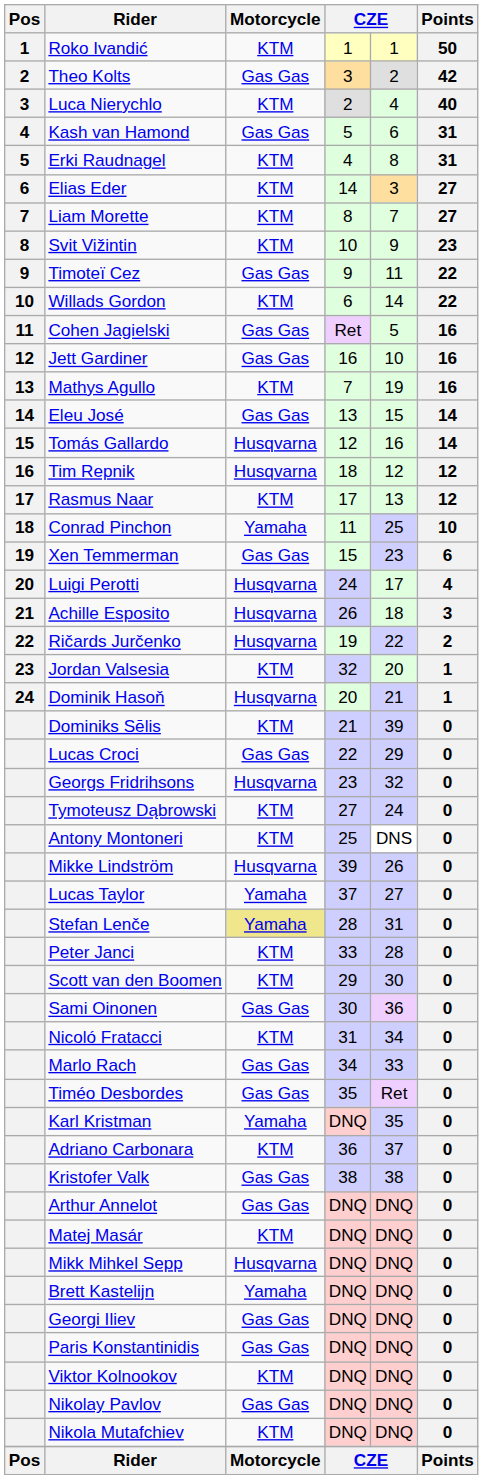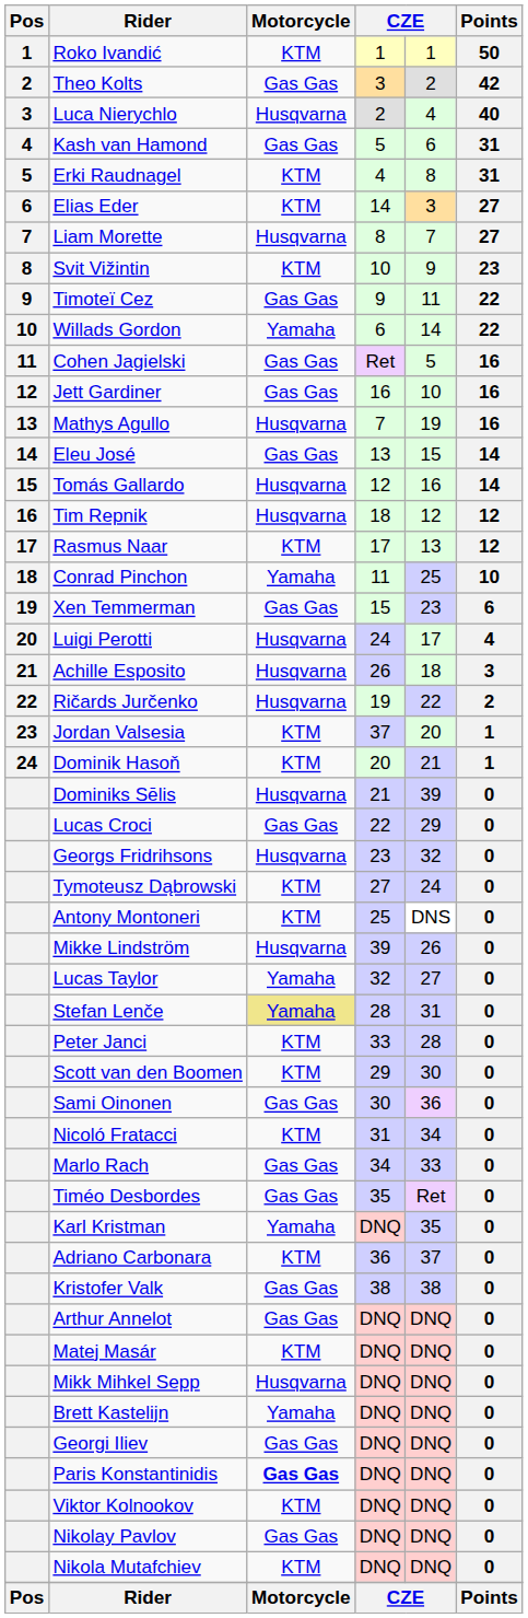Luca Nierychlo | Motorcycle: KTM -> Husqvarna
Liam Morette | Motorcycle: KTM -> Husqvarna
Willads Gordon | Motorcycle: KTM -> Yamaha
Mathys Agullo | Motorcycle: KTM -> Husqvarna
Jordan Valsesia | column 4: 32 -> 37
Dominik Hasoň | Motorcycle: Husqvarna -> KTM
Dominiks Sēlis | Motorcycle: KTM -> Husqvarna
Lucas Taylor | column 4: 37 -> 32
Paris Konstantinidis | Motorcycle: normal -> bold
